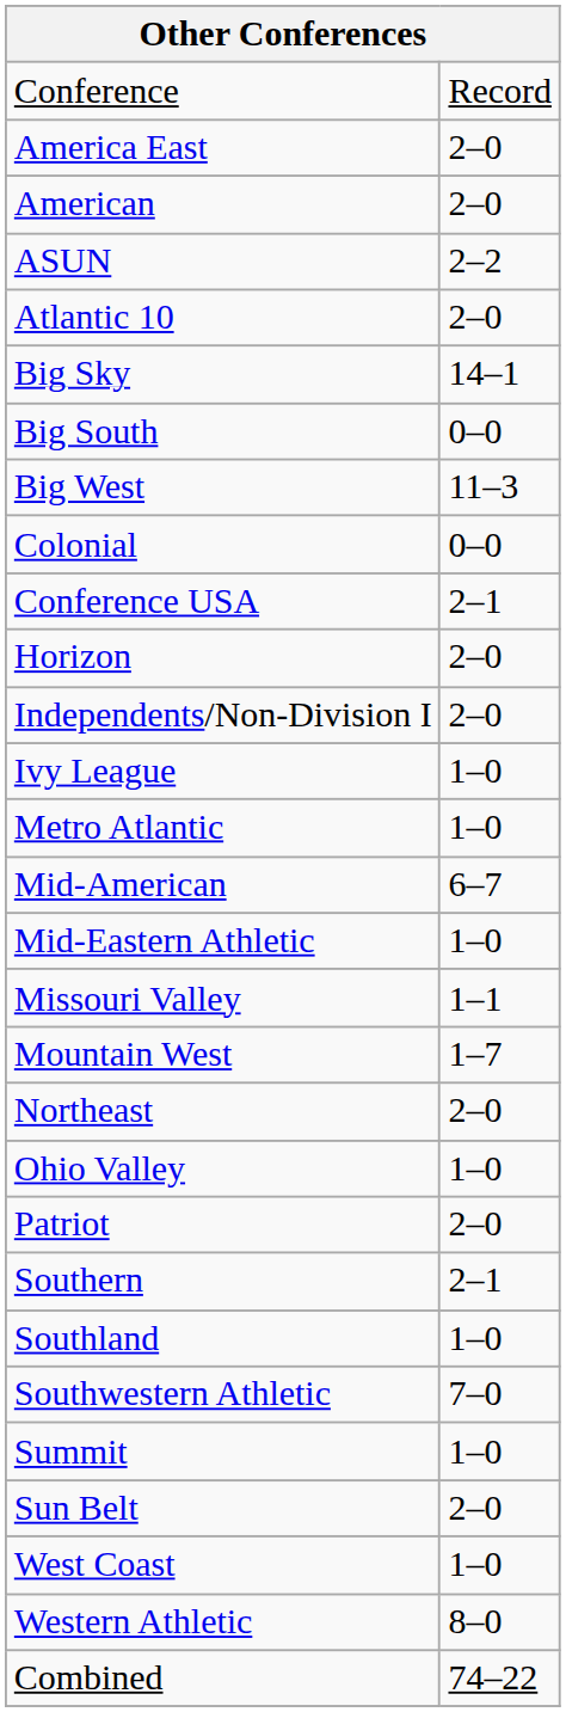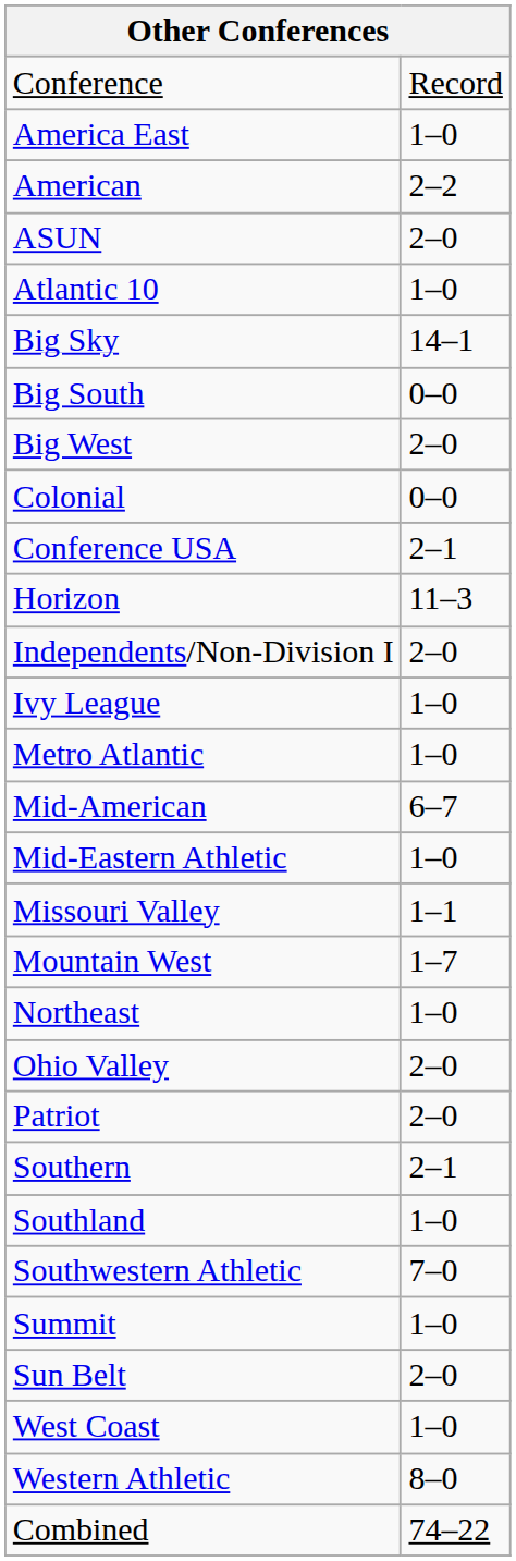America East | column 2: 2–0 -> 1–0
American | column 2: 2–0 -> 2–2
ASUN | column 2: 2–2 -> 2–0
Atlantic 10 | column 2: 2–0 -> 1–0
Big West | column 2: 11–3 -> 2–0
Horizon | column 2: 2–0 -> 11–3
Northeast | column 2: 2–0 -> 1–0
Ohio Valley | column 2: 1–0 -> 2–0
